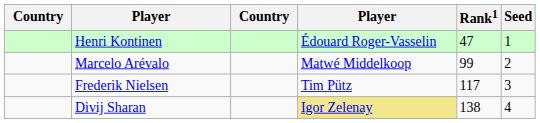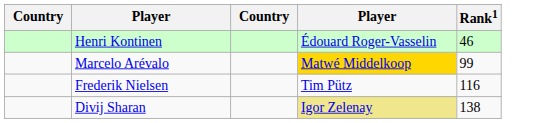- column: Seed | 1 | 2 | 3 | 4
Henri Kontinen | Rank1: 47 -> 46
Marcelo Arévalo | column 4: no background -> gold background
Frederik Nielsen | Rank1: 117 -> 116
